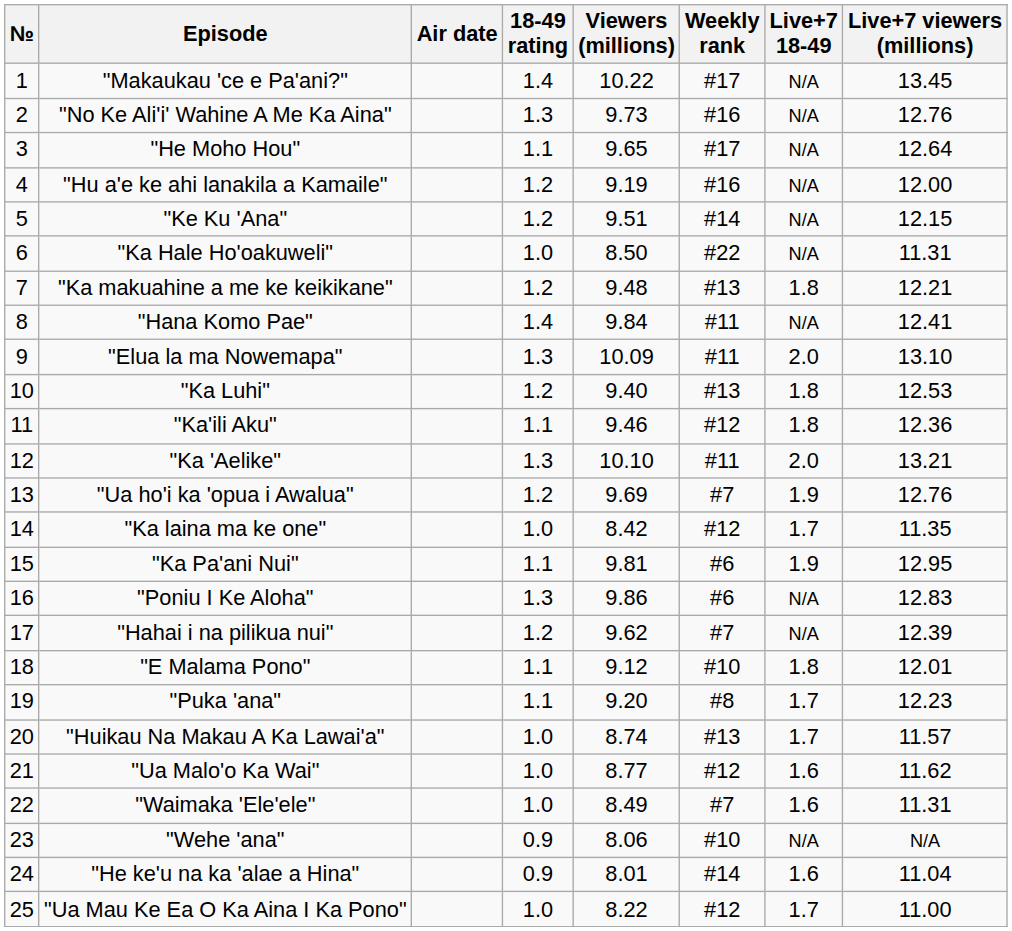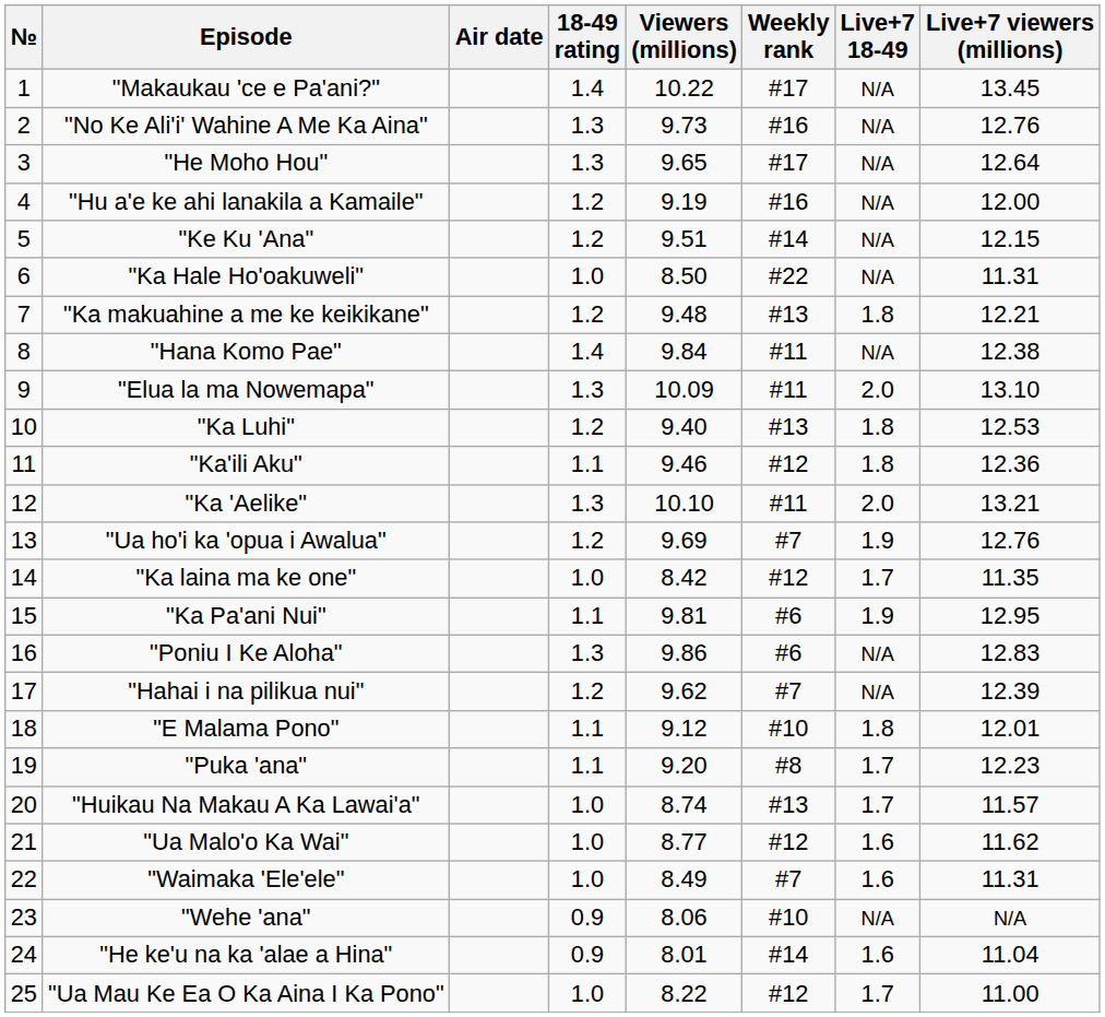"He Moho Hou" | 18-49 rating: 1.1 -> 1.3
"Hana Komo Pae" | Live+7 viewers (millions): 12.41 -> 12.38
